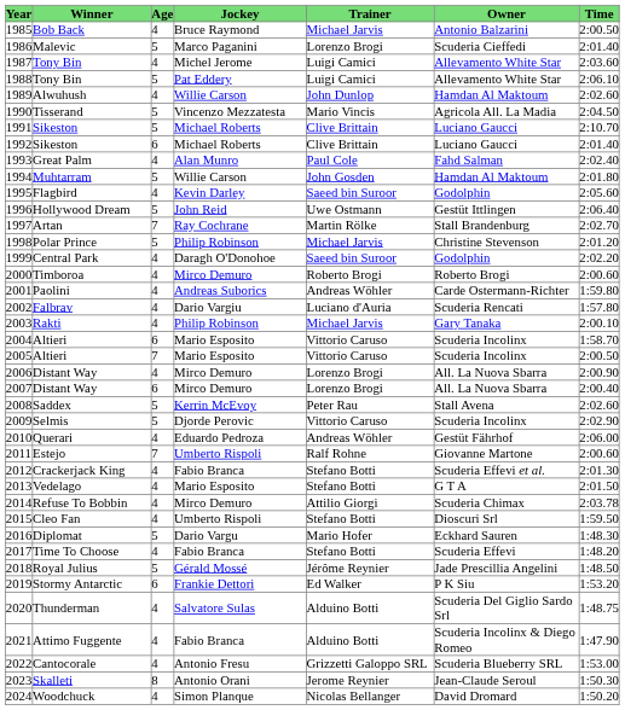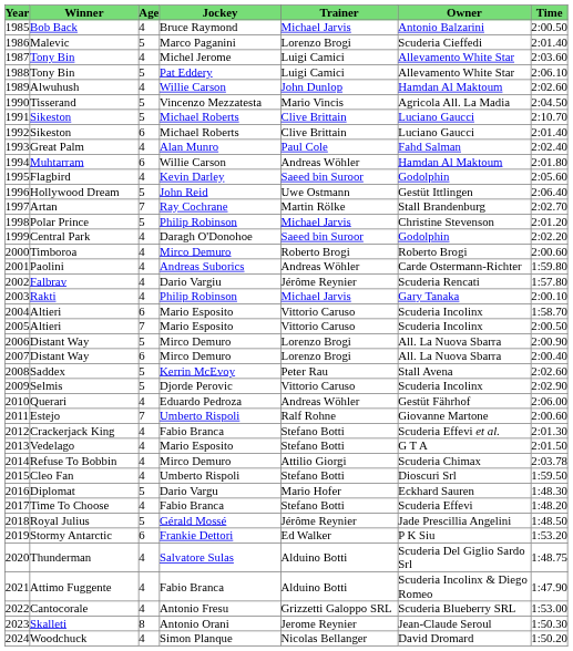Muhtarram | Age: 5 -> 6
Muhtarram | Trainer: John Gosden -> Andreas Wöhler
Falbrav | Trainer: Luciano d'Auria -> Jérôme Reynier
2006 / Distant Way | Age: 4 -> 5
